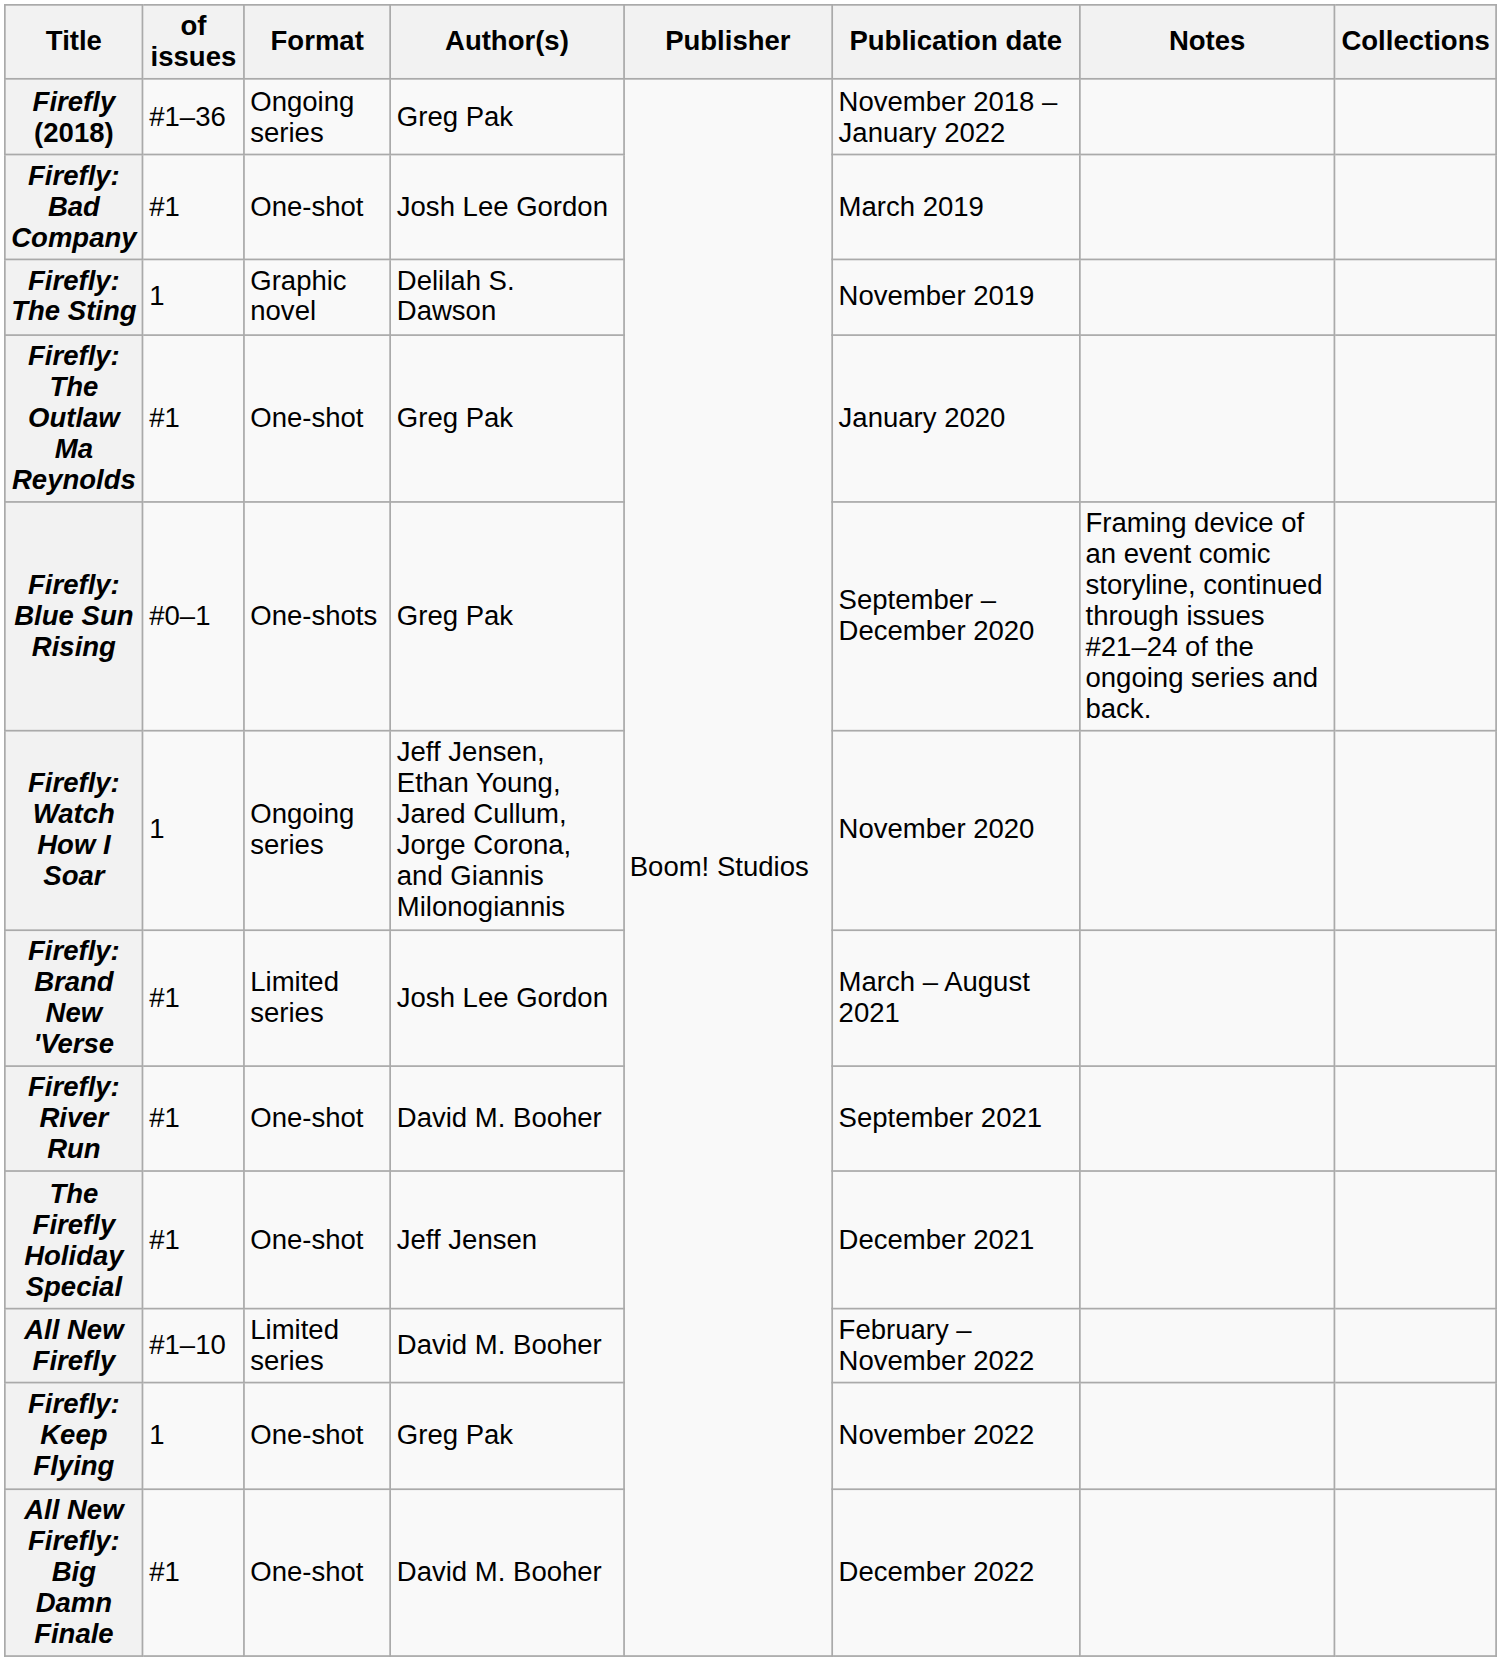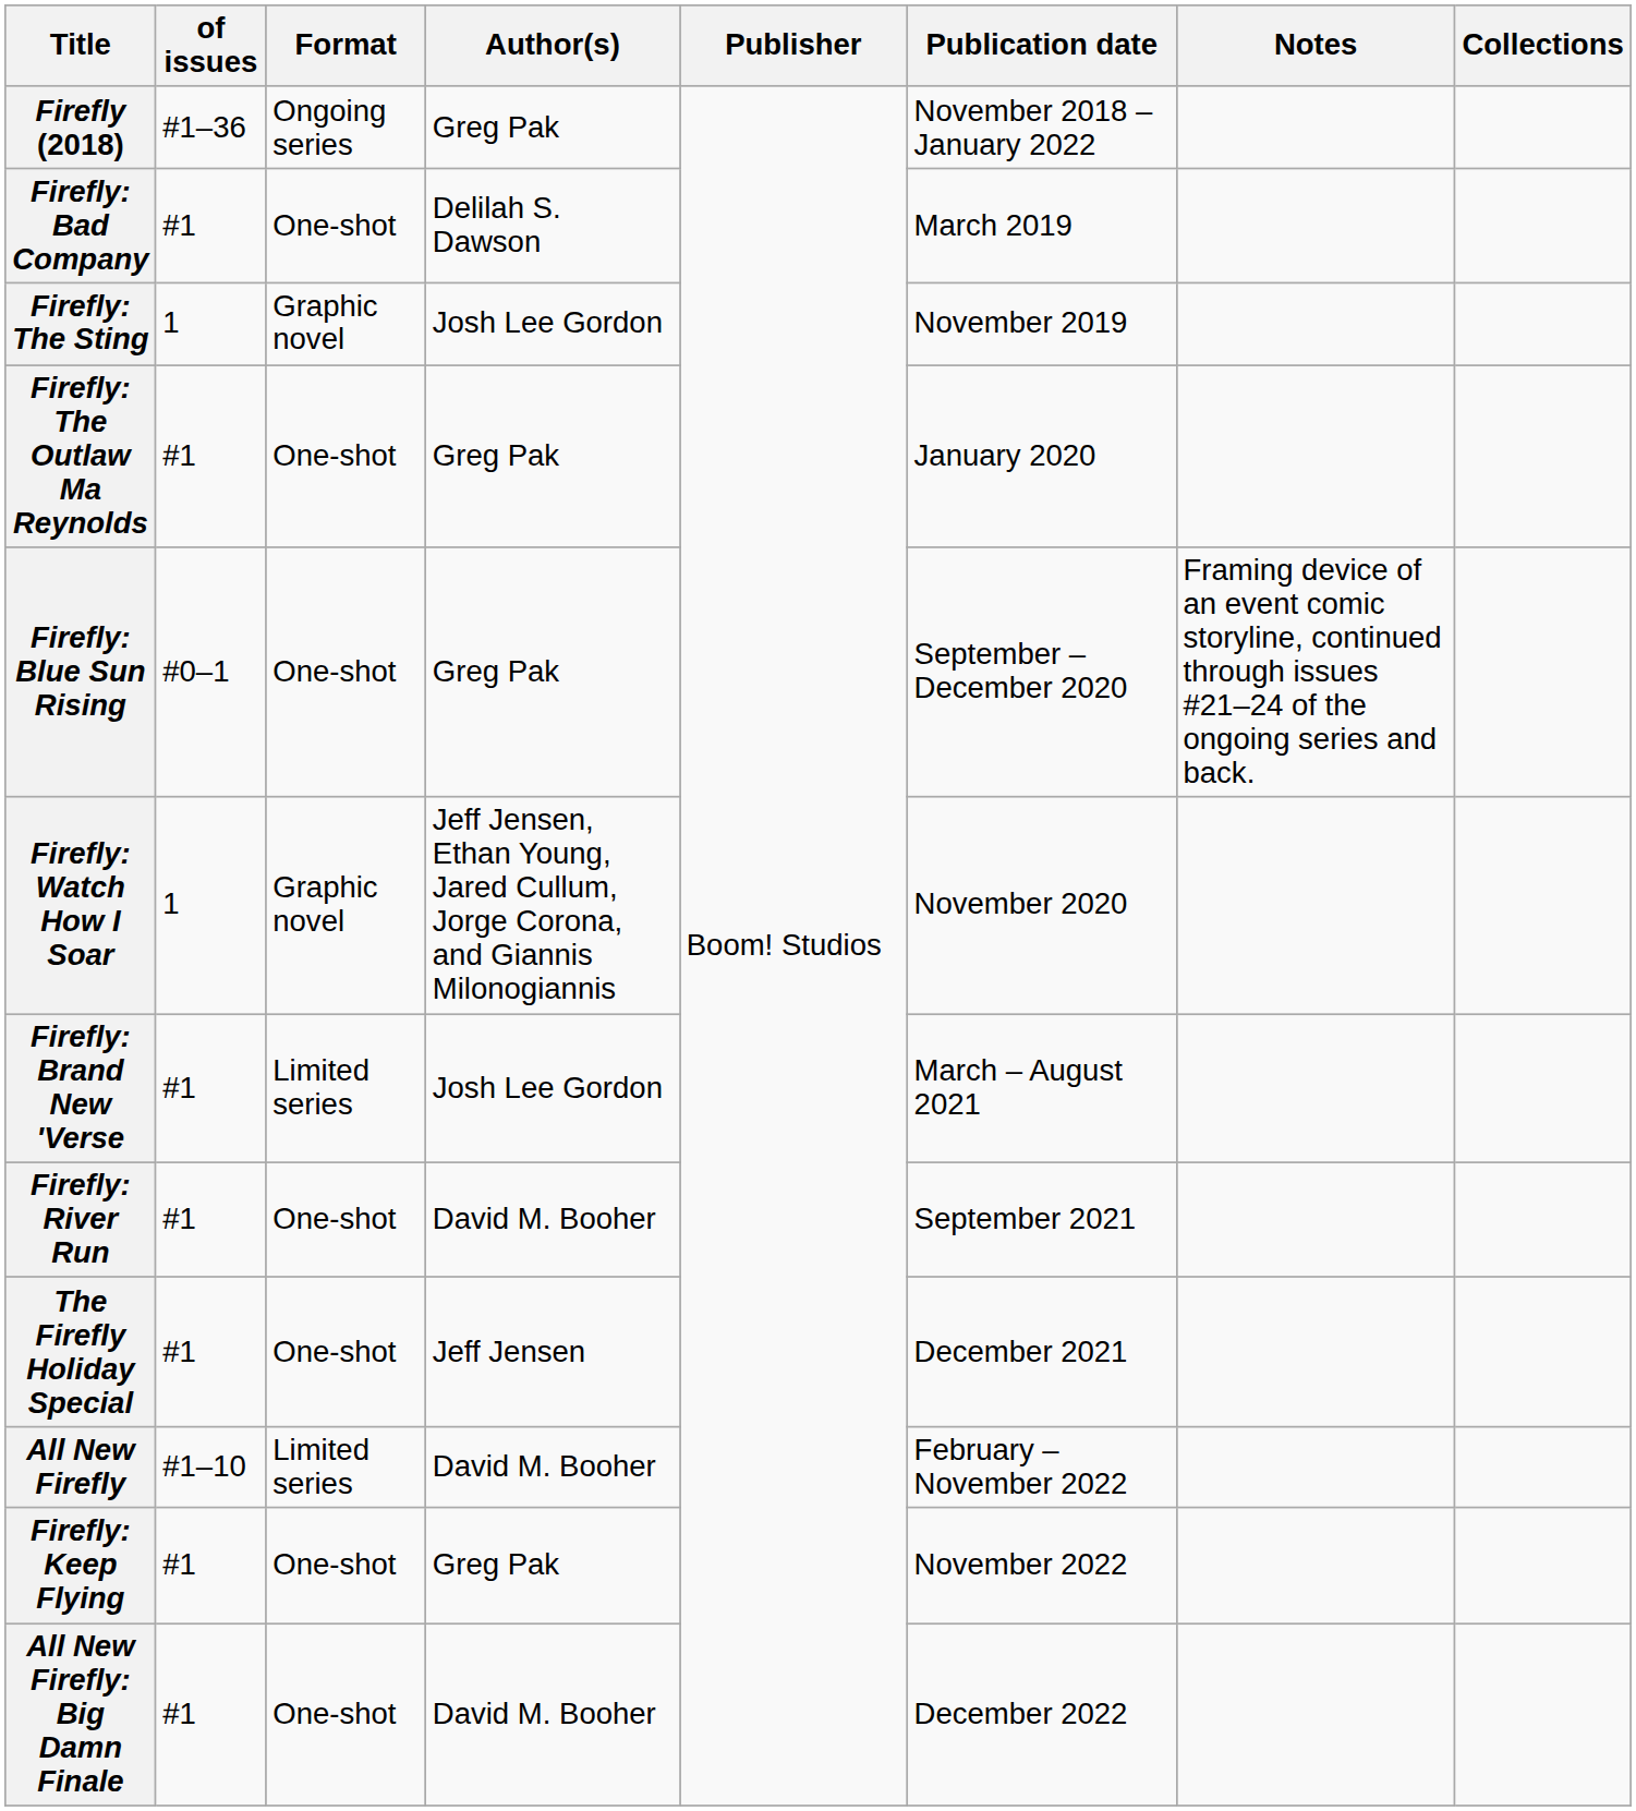Firefly: Bad Company | Author(s): Josh Lee Gordon -> Delilah S. Dawson
Firefly: The Sting | Author(s): Delilah S. Dawson -> Josh Lee Gordon
Firefly: Blue Sun Rising | Format: One-shots -> One-shot
Firefly: Watch How I Soar | Format: Ongoing series -> Graphic novel
Firefly: Keep Flying | of issues: 1 -> #1
